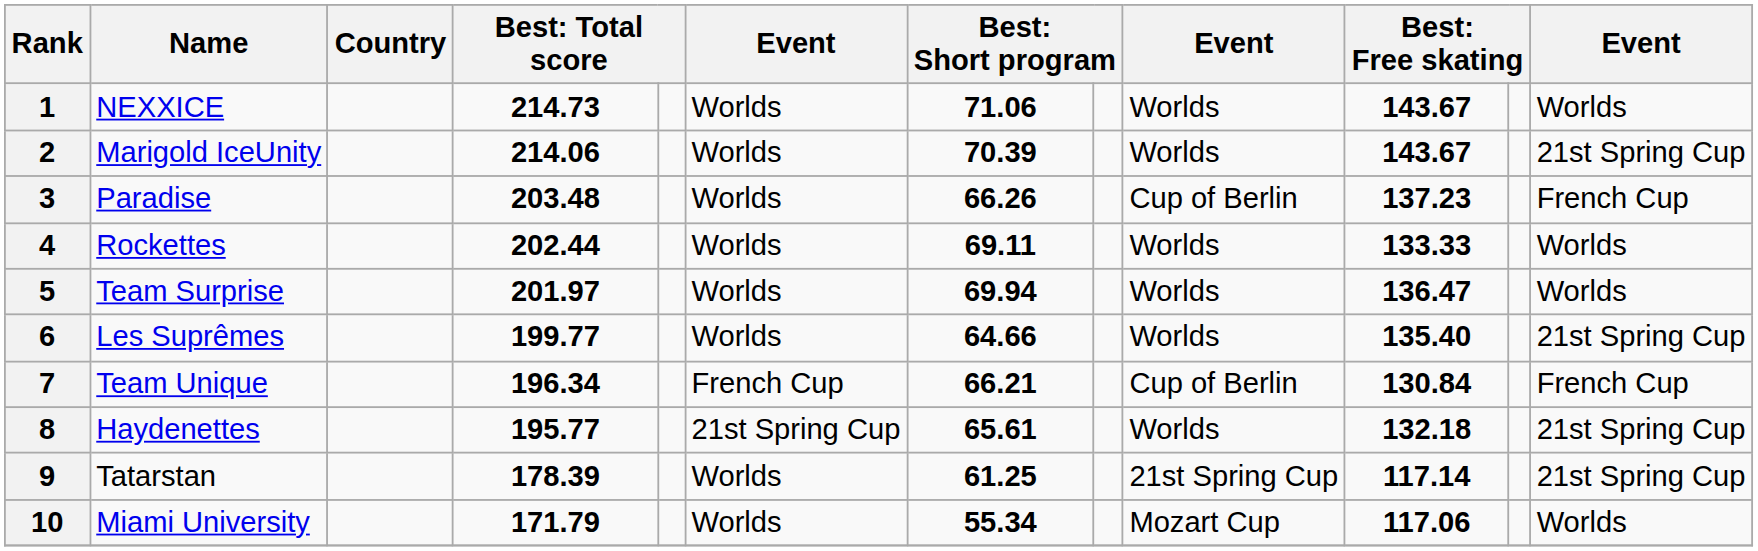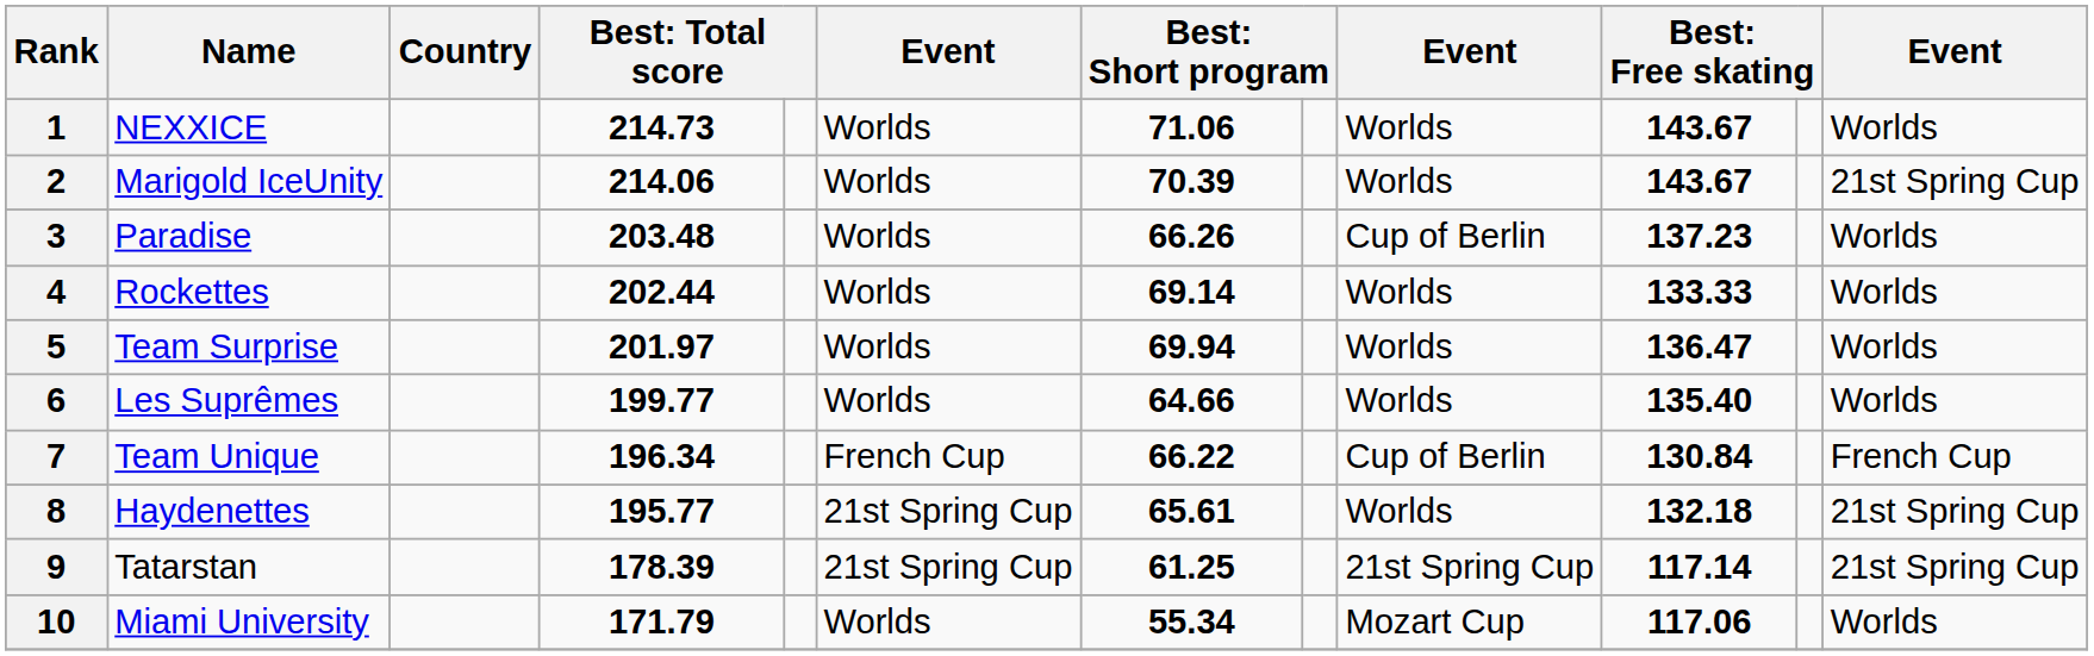3 | column 12: French Cup -> Worlds
4 | column 7: 69.11 -> 69.14
6 | column 12: 21st Spring Cup -> Worlds
7 | column 7: 66.21 -> 66.22
9 | column 6: Worlds -> 21st Spring Cup
